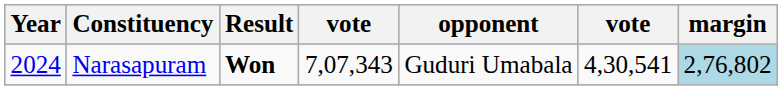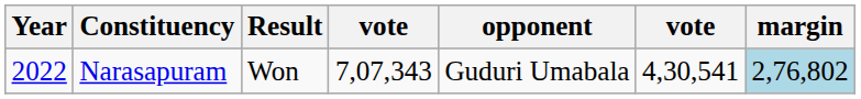Narasapuram | Year: 2024 -> 2022
Narasapuram | Result: bold -> normal
